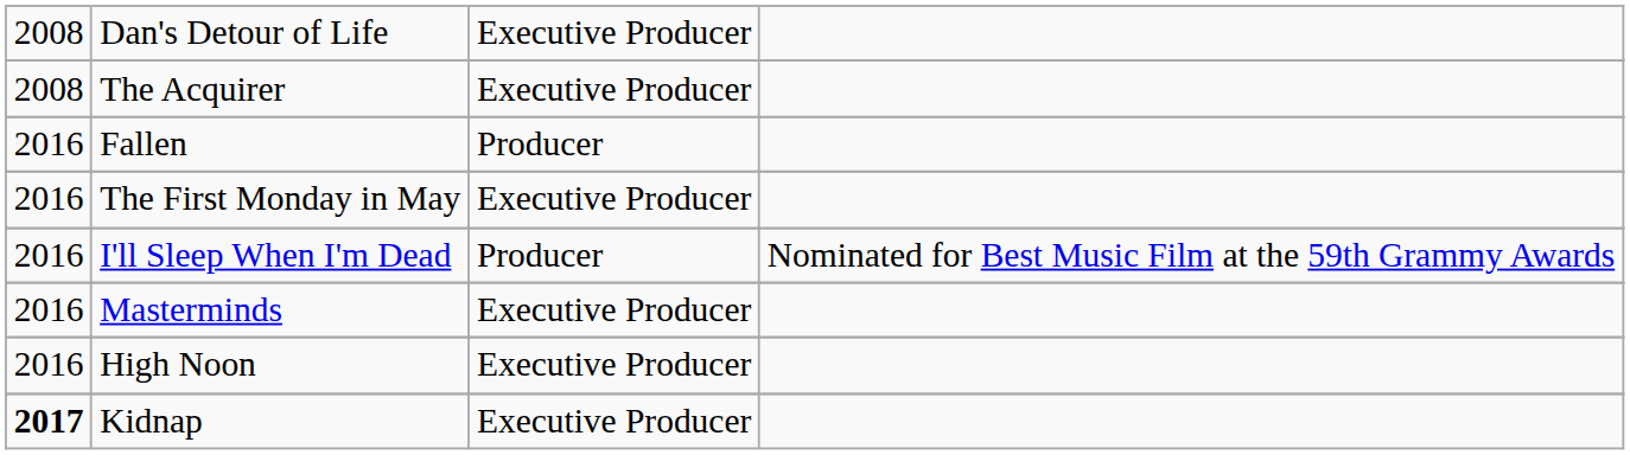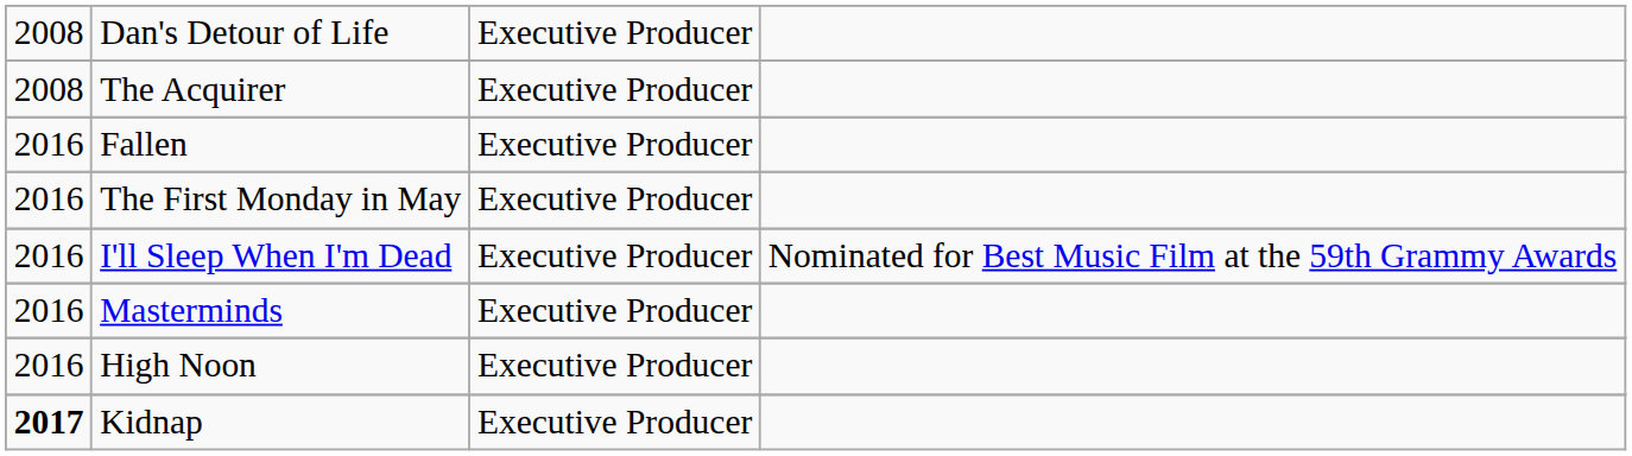Fallen | column 3: Producer -> Executive Producer
I'll Sleep When I'm Dead | column 3: Producer -> Executive Producer
